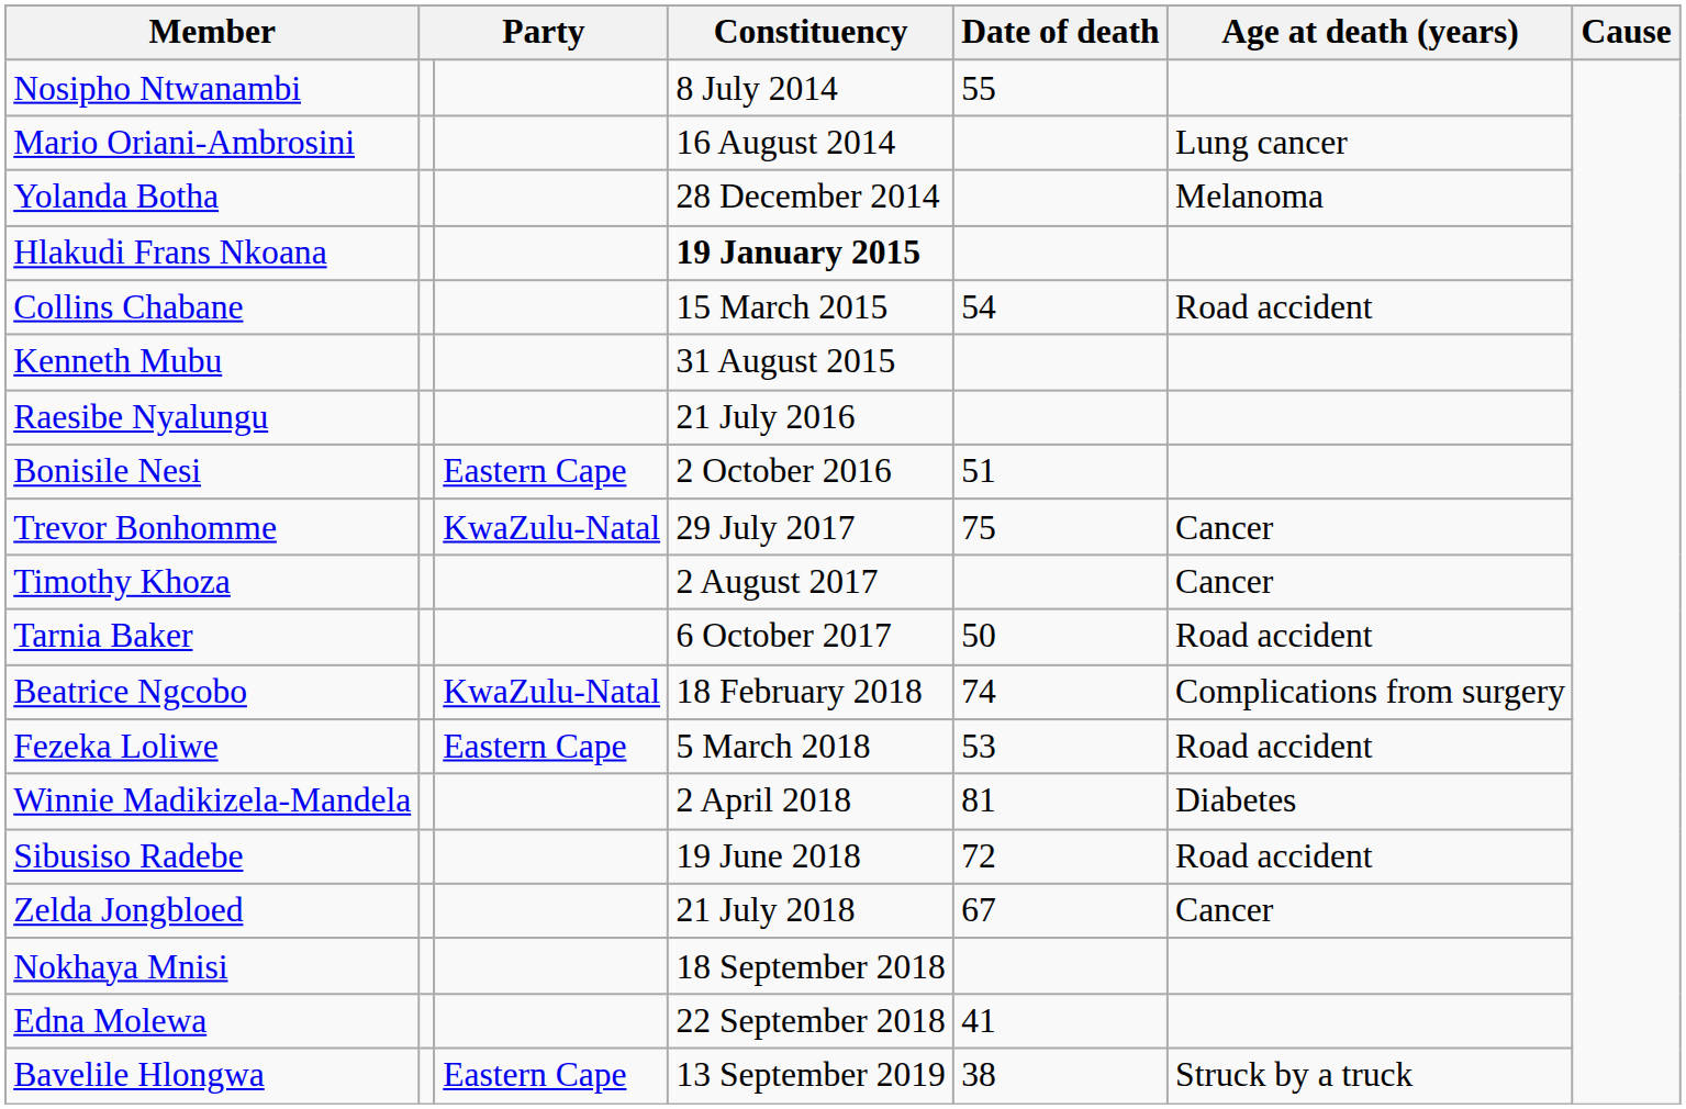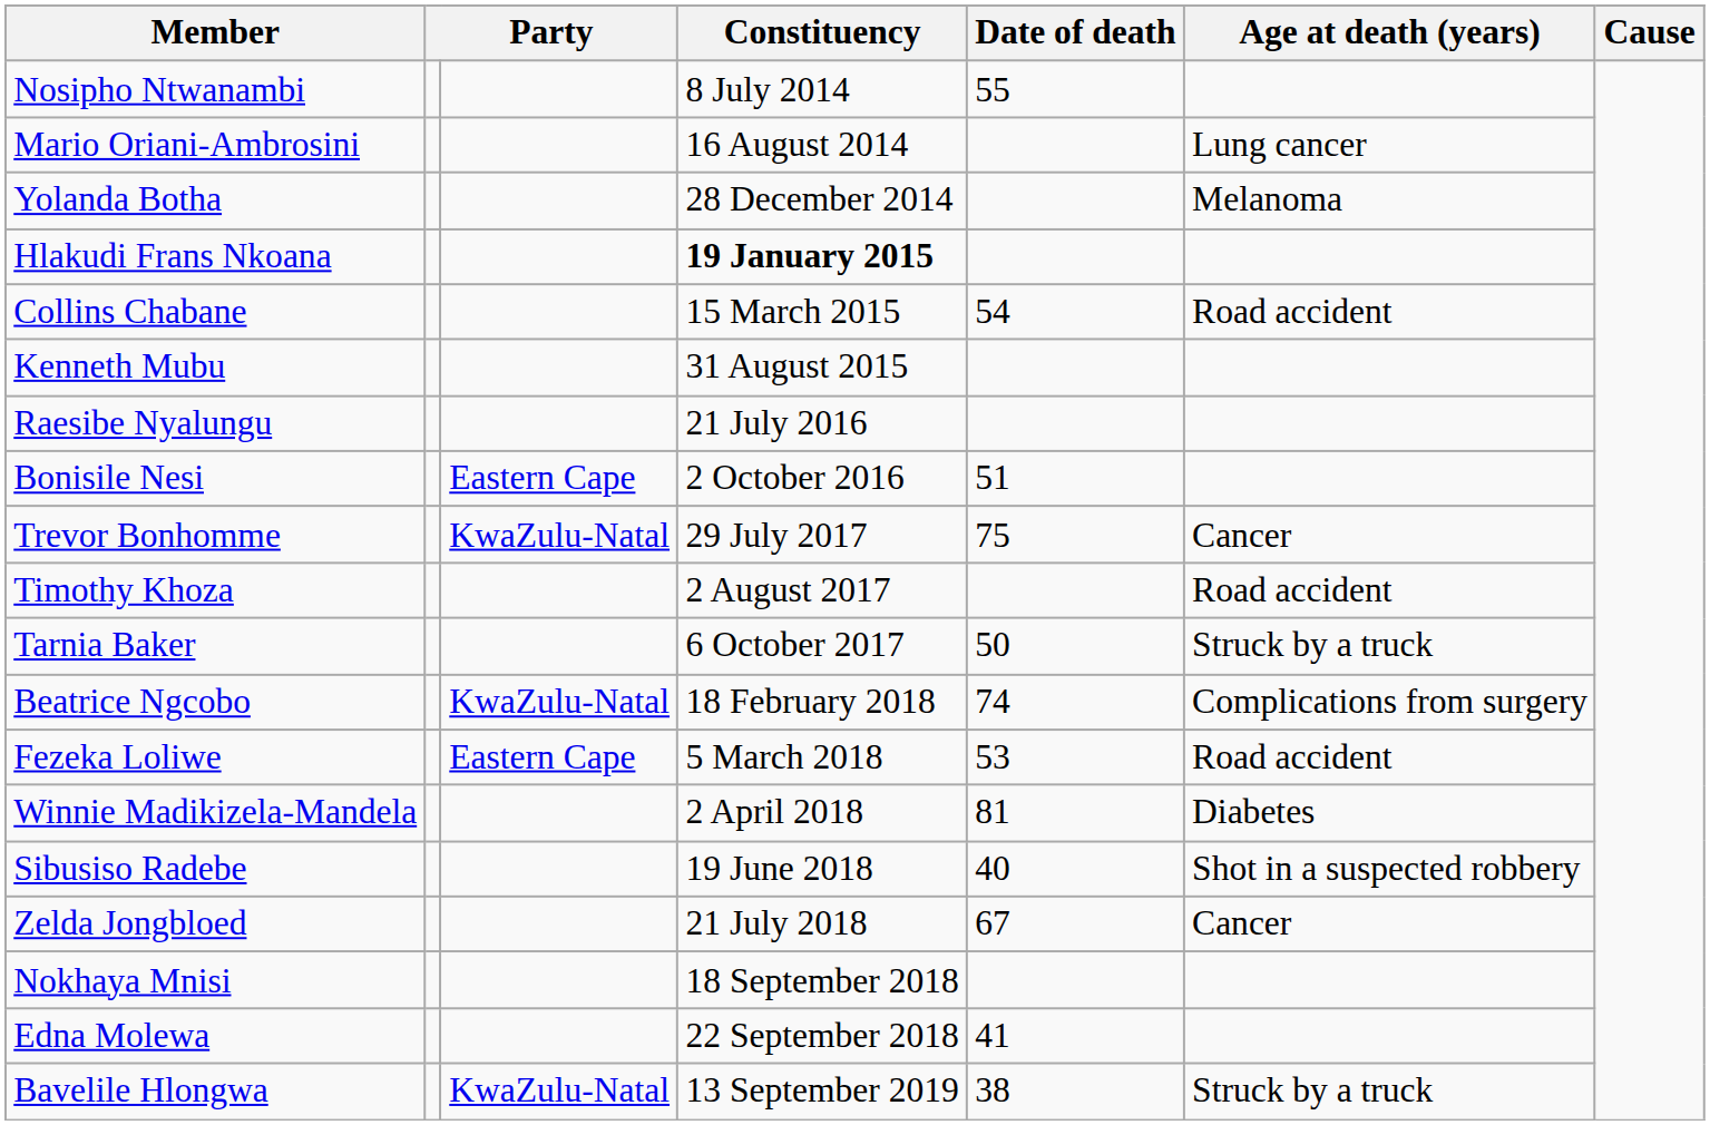Timothy Khoza | Age at death (years): Cancer -> Road accident
Tarnia Baker | Age at death (years): Road accident -> Struck by a truck
Sibusiso Radebe | Date of death: 72 -> 40
Sibusiso Radebe | Age at death (years): Road accident -> Shot in a suspected robbery
Bavelile Hlongwa | column 3: Eastern Cape -> KwaZulu-Natal
